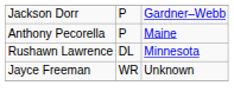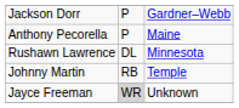+ row: Johnny Martin | RB | Temple
Jayce Freeman | column 2: no background -> lightgrey background
